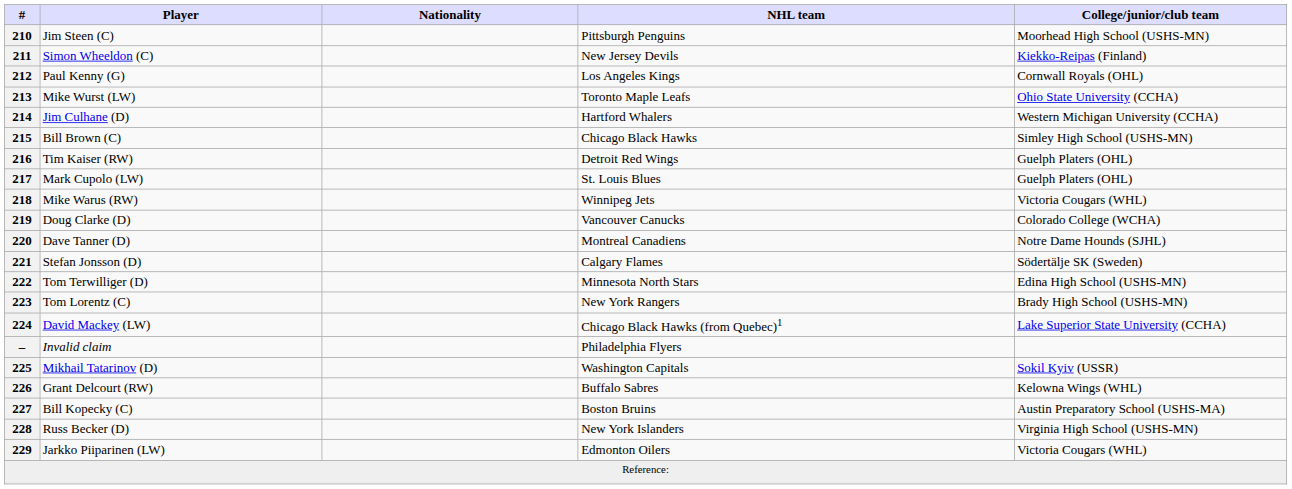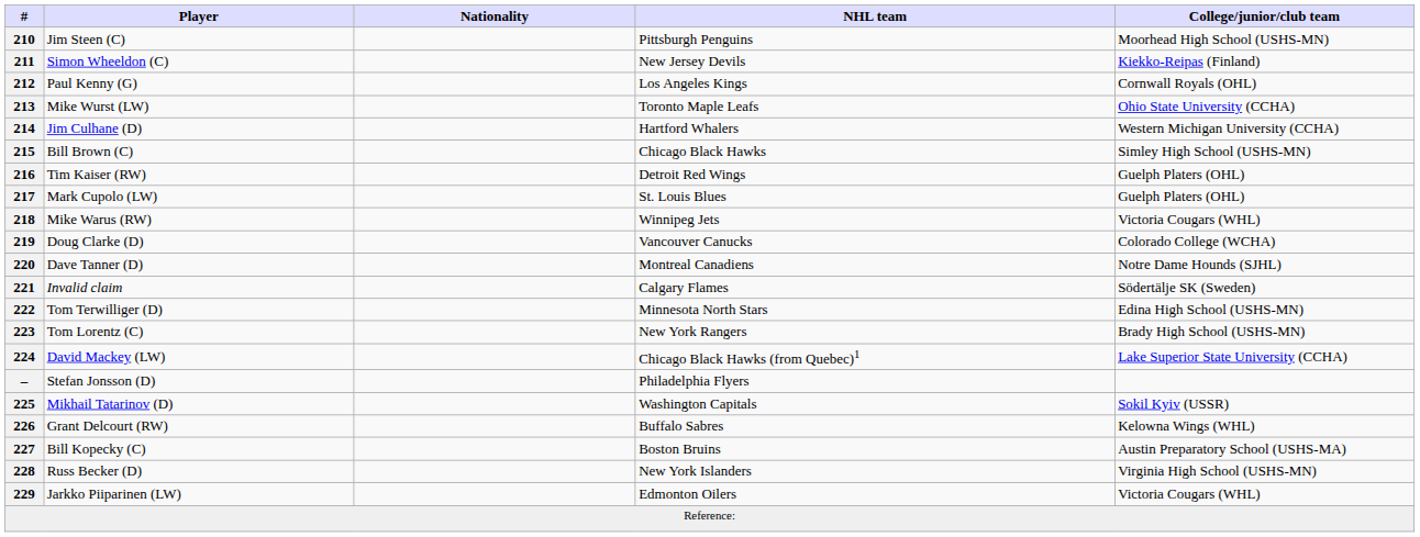221 | Player: Stefan Jonsson (D) -> Invalid claim
– | Player: Invalid claim -> Stefan Jonsson (D)
